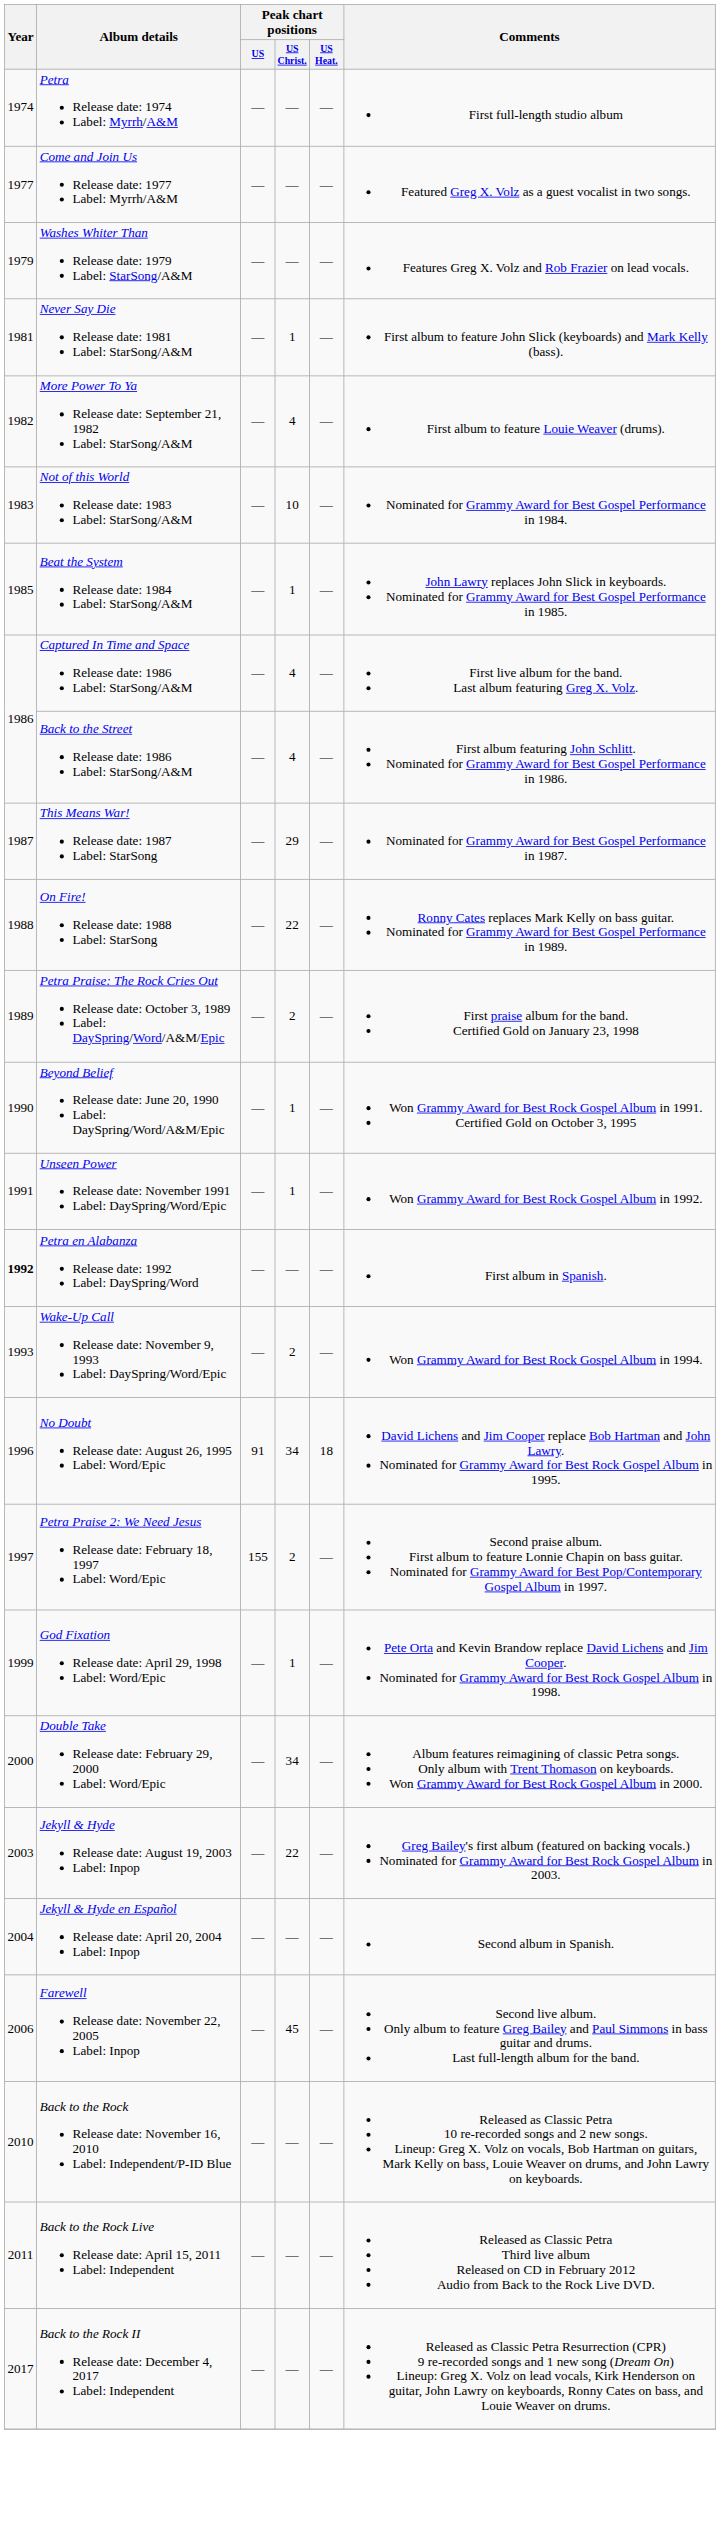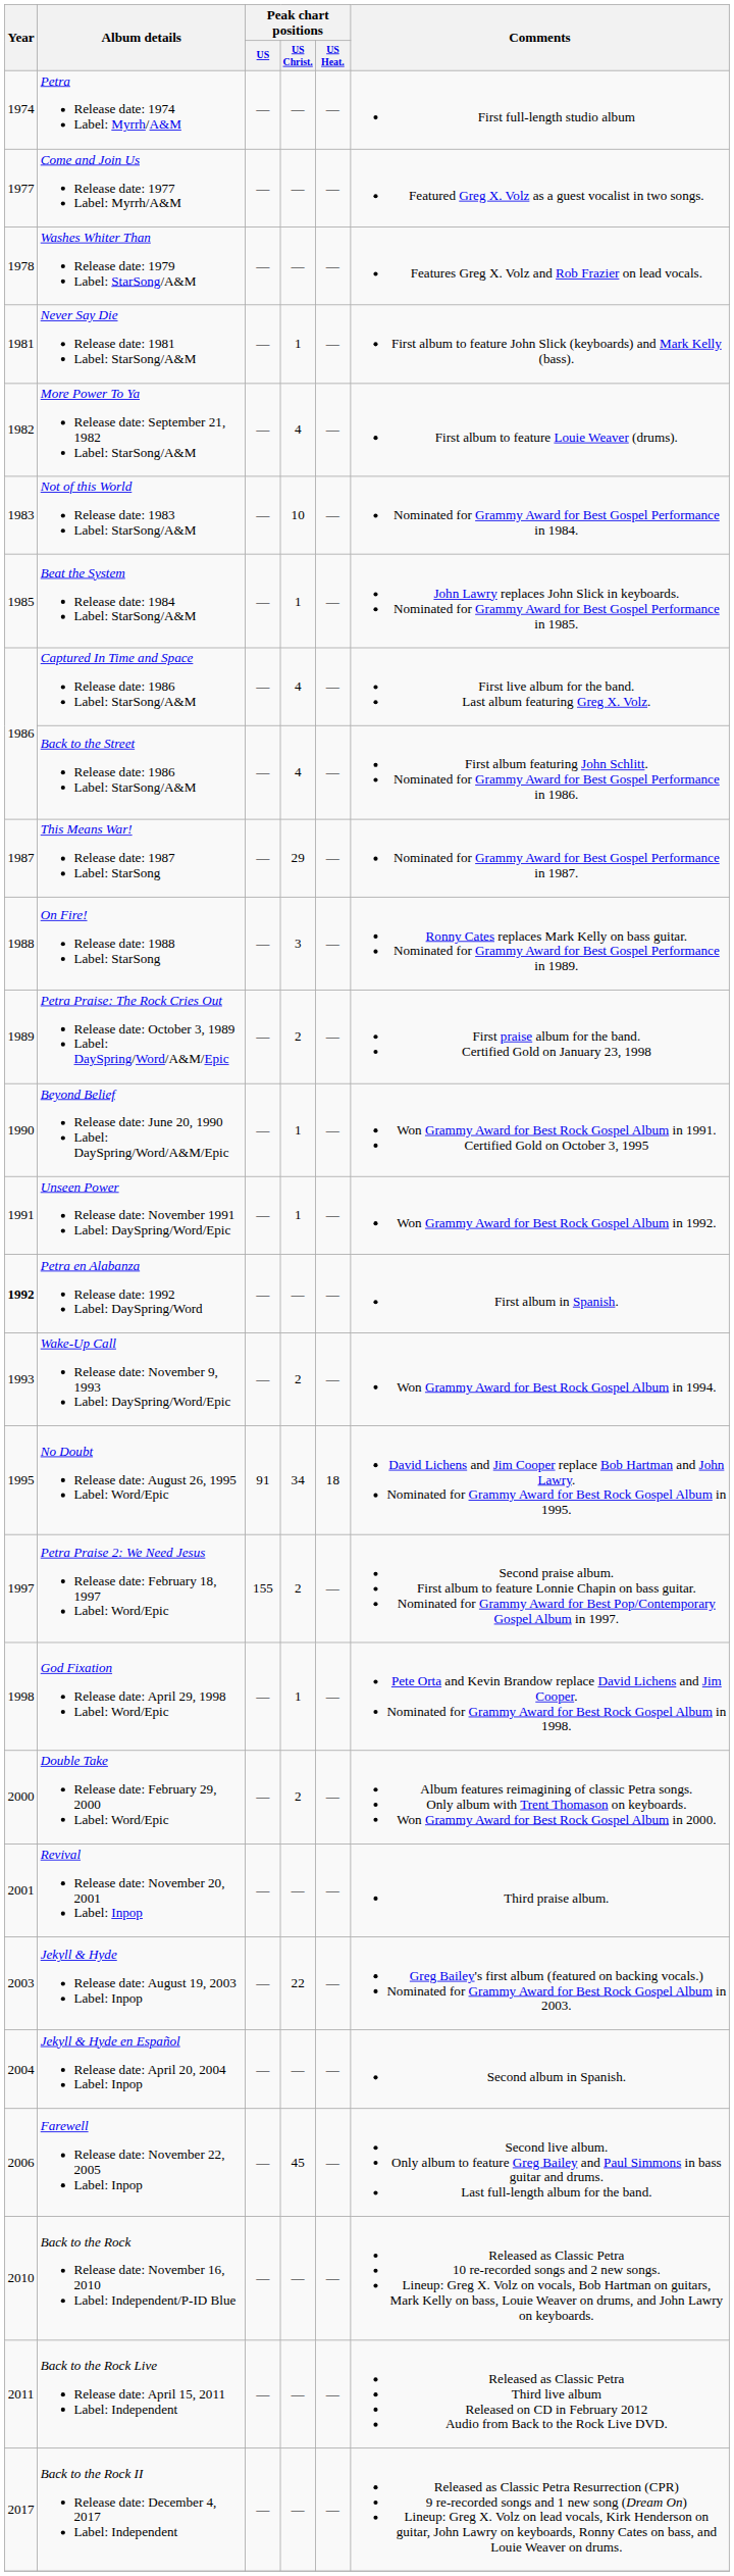Washes Whiter Than Release date: 1979 Label: StarSong/A&M | Year: 1979 -> 1978
On Fire! Release date: 1988 Label: StarSong | Peak chart positions / US Christ.: 22 -> 3
No Doubt Release date: August 26, 1995 Label: Word/Epic | Year: 1996 -> 1995
God Fixation Release date: April 29, 1998 Label: Word/Epic | Year: 1999 -> 1998
Double Take Release date: February 29, 2000 Label: Word/Epic | Peak chart positions / US Christ.: 34 -> 2
+ row: 2001 | Revival Release date: November 20, 2001 Label: Inpop | — | — | — | Third praise album.
